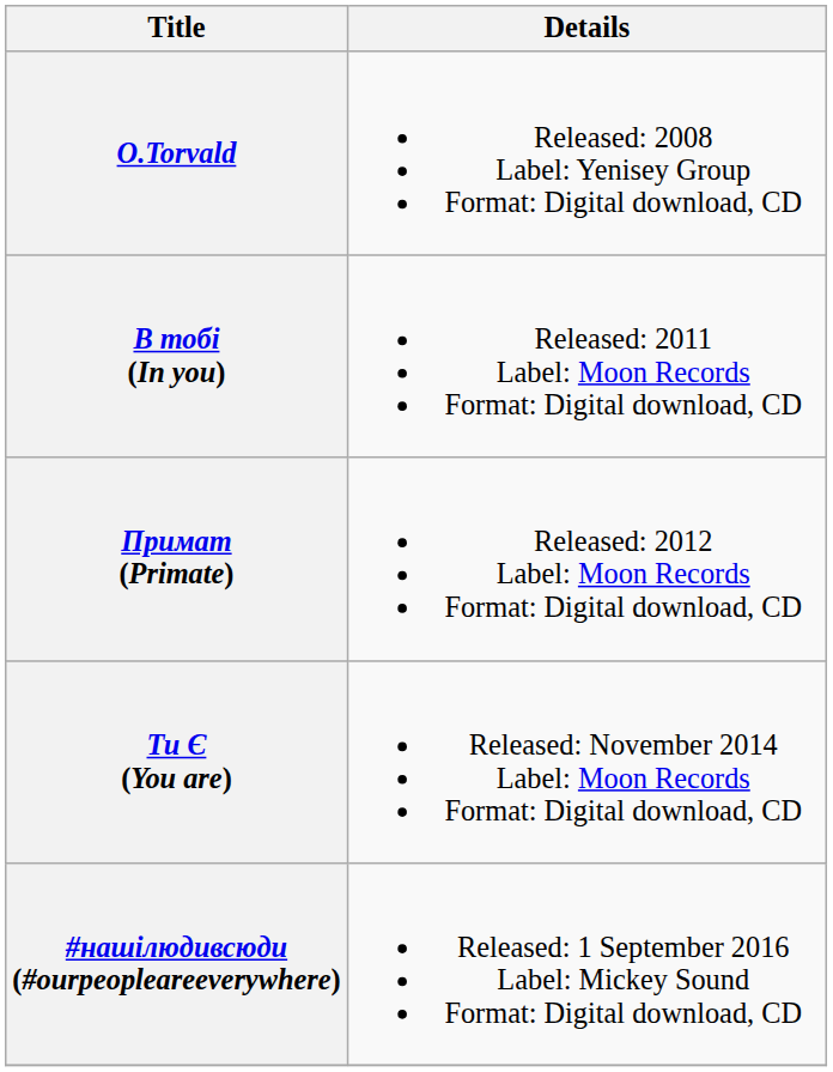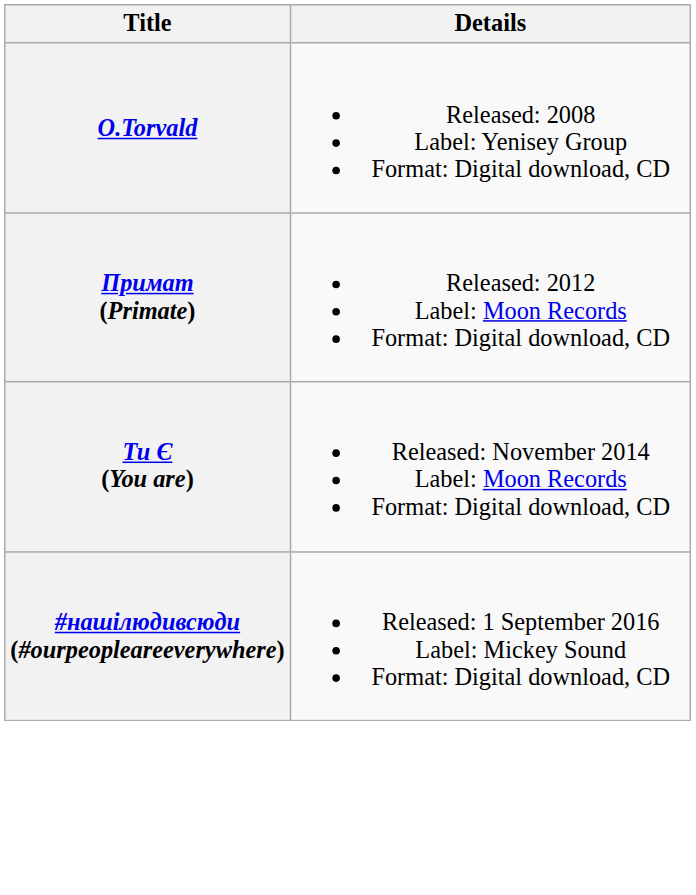- row: В тобі (In you) | Released: 2011 Label: Moon Records Format: Digital download, CD
